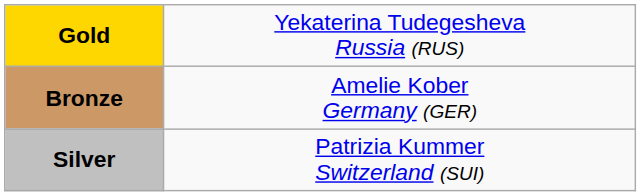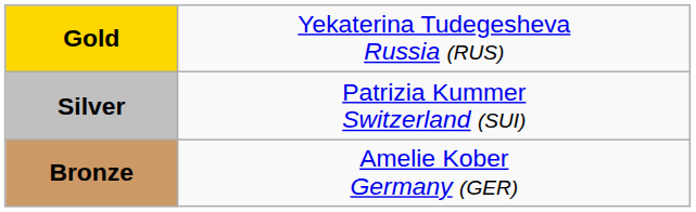rows swapped: Silver <-> Bronze
